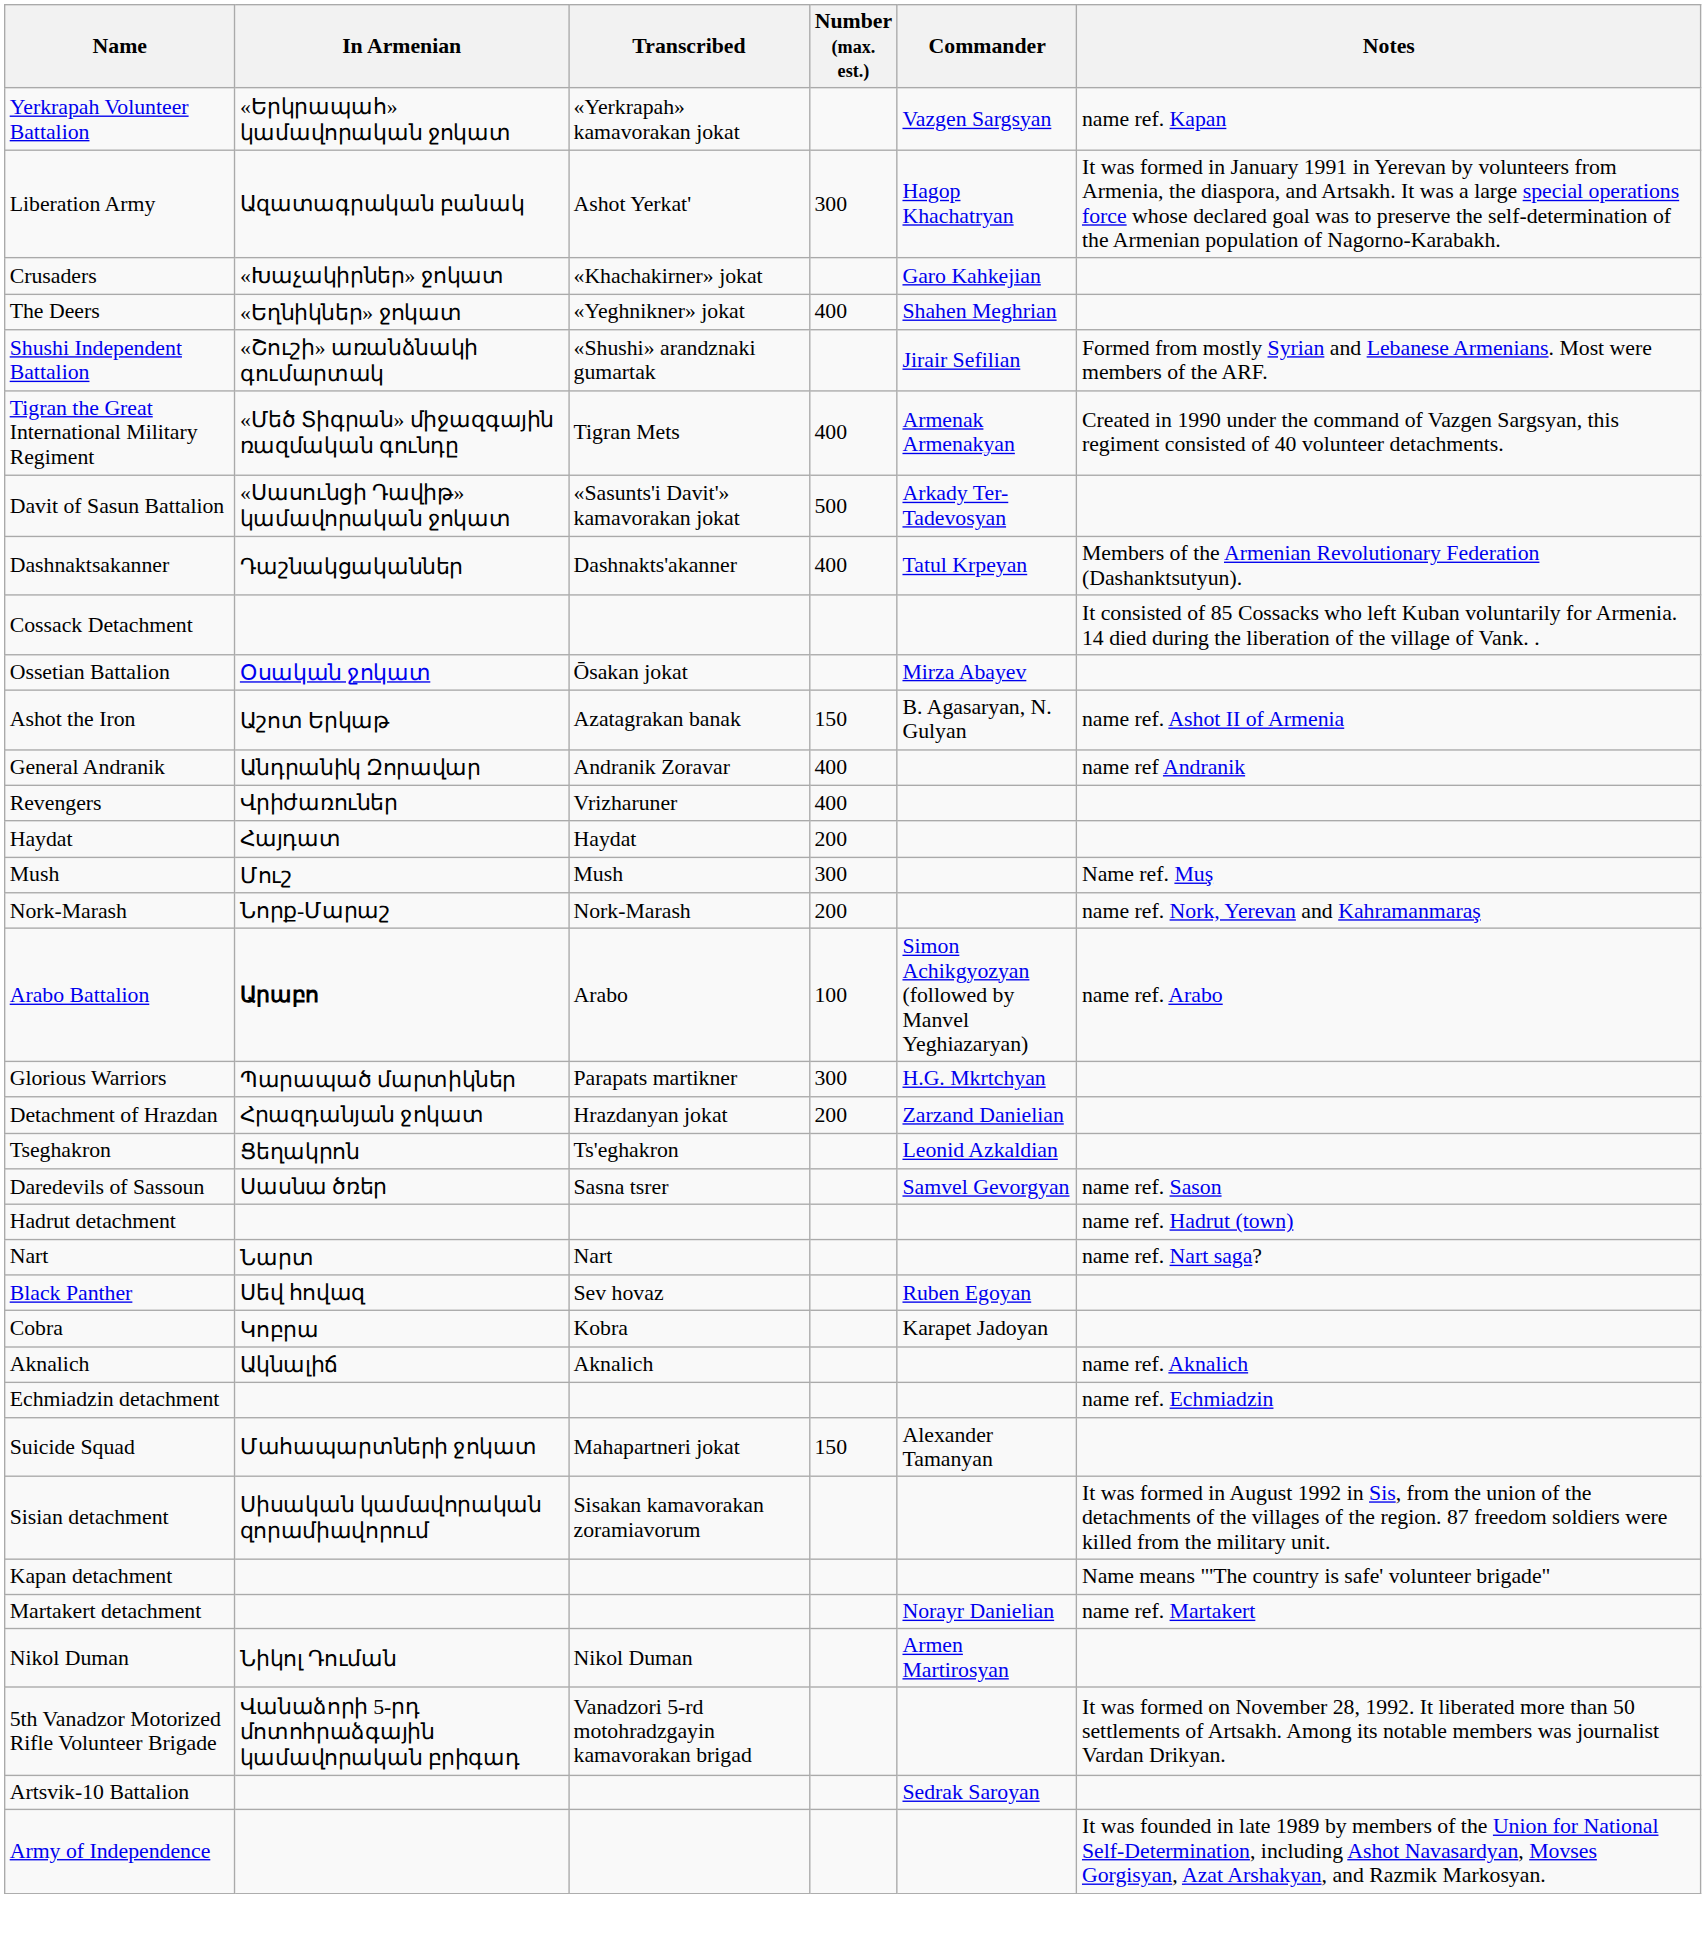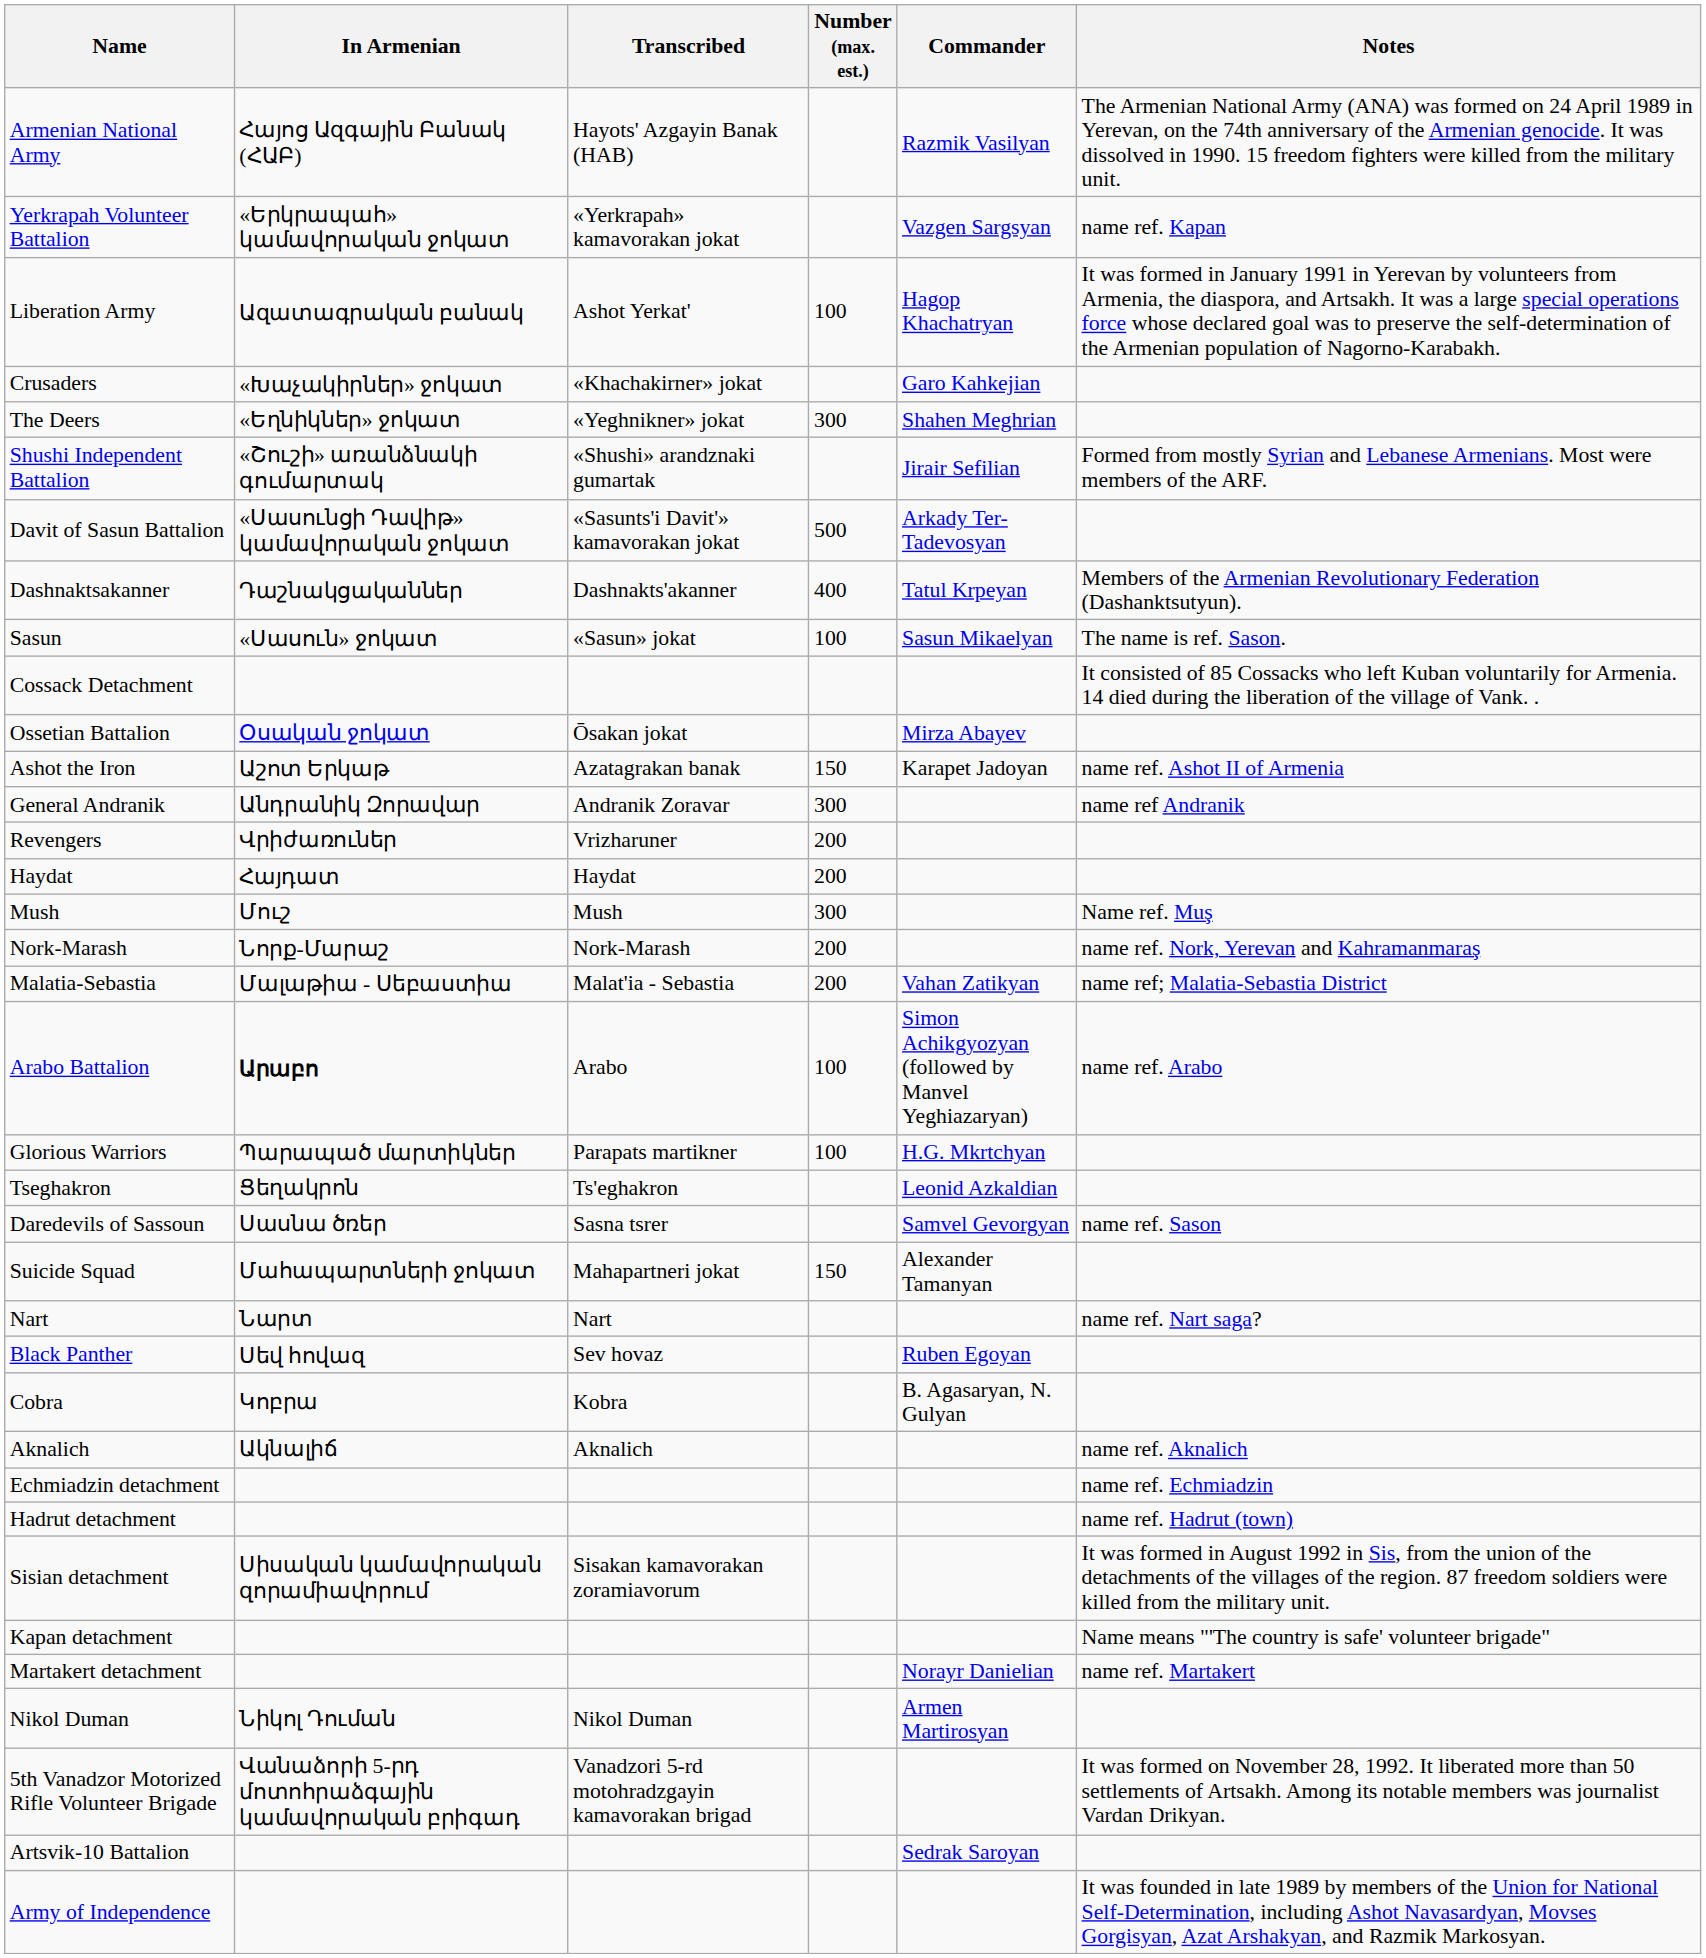+ row: Armenian National Army | Հայոց Ազգային Բանակ (ՀԱԲ) | Hayots' Azgayin Banak (HAB) | Razmik Vasilyan | The Armenian National Army (ANA) was formed on 24 April 1989 in Yerevan, on the 74th anniversary of the Armenian genocide. It was dissolved in 1990. 15 freedom fighters were killed from the military unit.
Liberation Army | Number (max. est.): 300 -> 100
The Deers | Number (max. est.): 400 -> 300
- row: Tigran the Great International Military Regiment | «Մեծ Տիգրան» միջազգային ռազմական գունդը | Tigran Mets | 400 | Armenak Armenakyan | Created in 1990 under the command of Vazgen Sargsyan, this regiment consisted of 40 volunteer detachments.
+ row: Sasun | «Սասուն» ջոկատ | «Sasun» jokat | 100 | Sasun Mikaelyan | The name is ref. Sason.
Ashot the Iron | Commander: B. Agasaryan, N. Gulyan -> Karapet Jadoyan
General Andranik | Number (max. est.): 400 -> 300
Revengers | Number (max. est.): 400 -> 200
+ row: Malatia-Sebastia | Մալաթիա - Սեբաստիա | Malat'ia - Sebastia | 200 | Vahan Zatikyan | name ref; Malatia-Sebastia District
Glorious Warriors | Number (max. est.): 300 -> 100
- row: Detachment of Hrazdan | Հրազդանյան ջոկատ | Hrazdanyan jokat | 200 | Zarzand Danielian
rows swapped: Suicide Squad <-> Hadrut detachment
Cobra | Commander: Karapet Jadoyan -> B. Agasaryan, N. Gulyan
